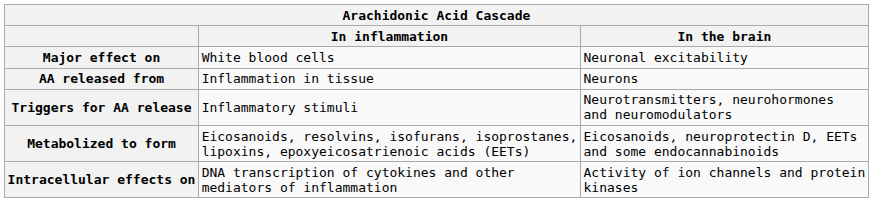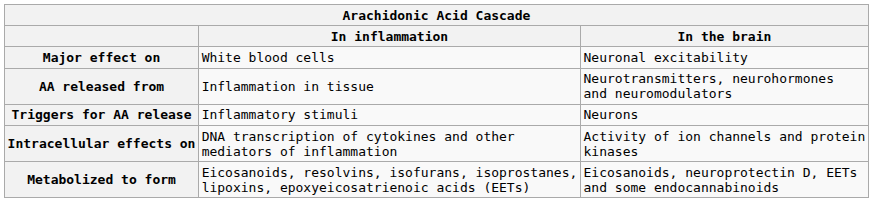AA released from | In the brain: Neurons -> Neurotransmitters, neurohormones and neuromodulators
Triggers for AA release | In the brain: Neurotransmitters, neurohormones and neuromodulators -> Neurons
rows swapped: Intracellular effects on <-> Metabolized to form
